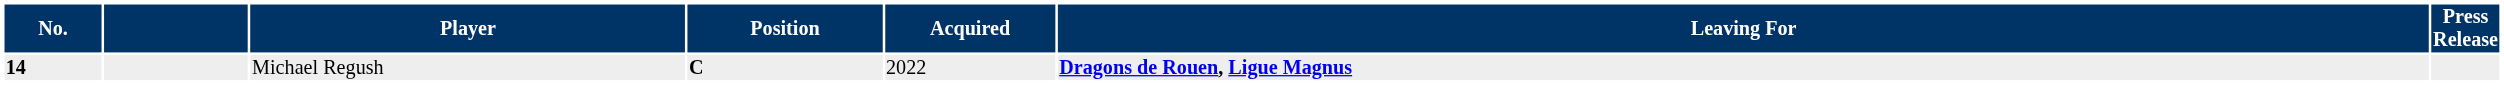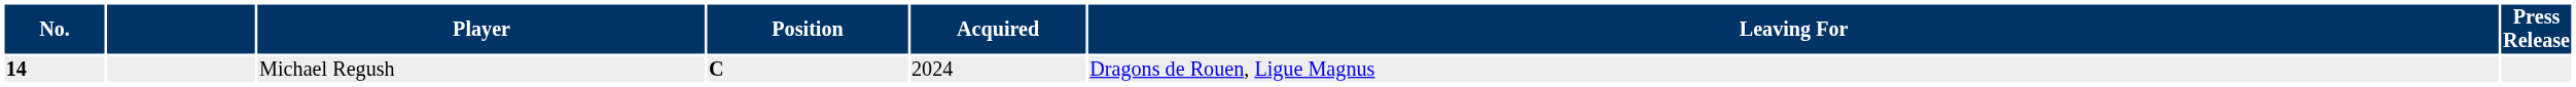Michael Regush | Acquired: 2022 -> 2024
Michael Regush | Leaving For: bold -> normal
